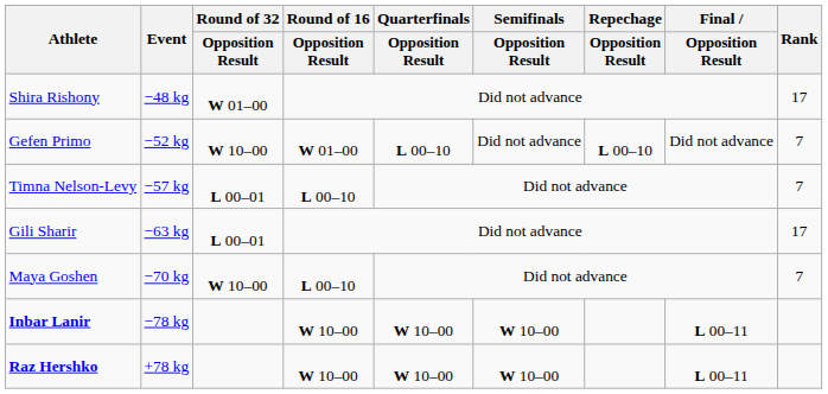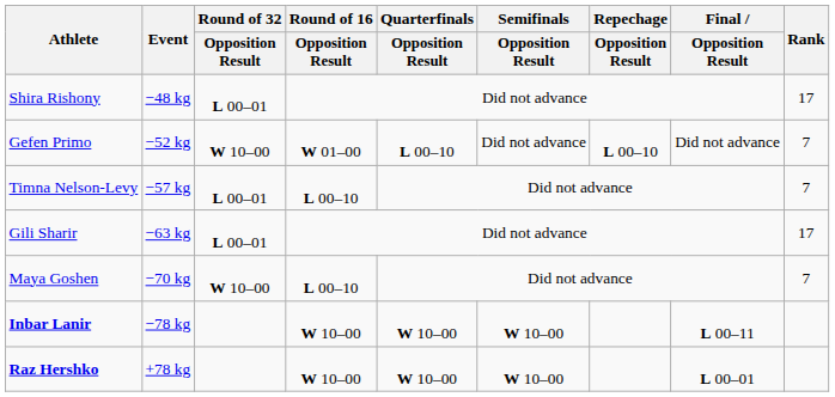Shira Rishony | Round of 32 / Opposition Result: W 01–00 -> L 00–01
Raz Hershko | Final / Opposition Result: L 00–11 -> L 00–01
